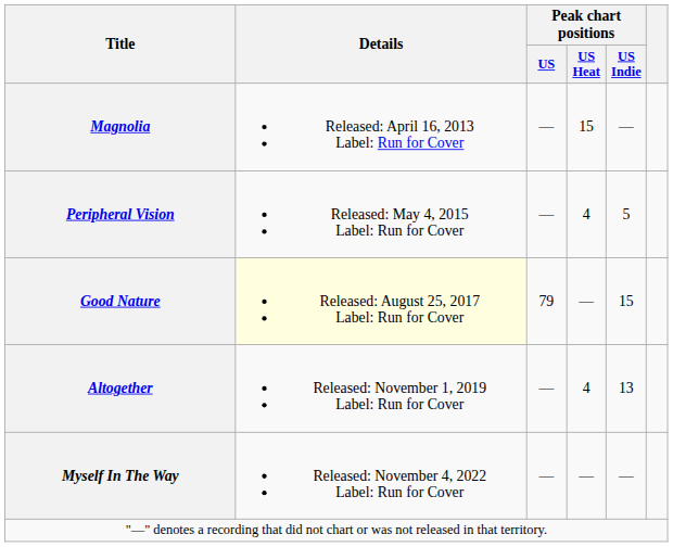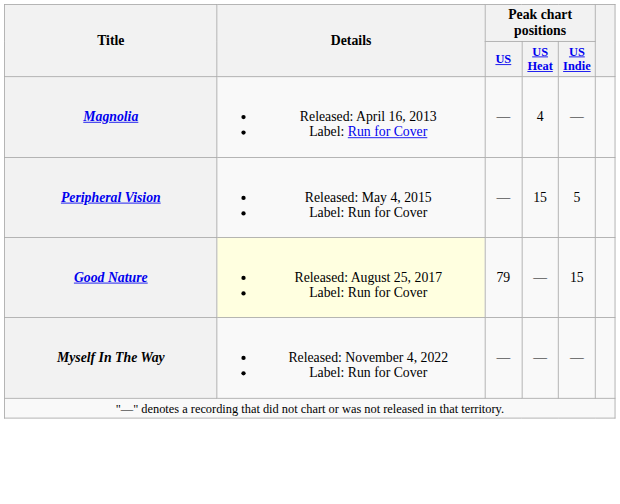Magnolia | Peak chart positions / US Heat: 15 -> 4
Peripheral Vision | Peak chart positions / US Heat: 4 -> 15
- row: Altogether | Released: November 1, 2019 Label: Run for Cover | — | 4 | 13
